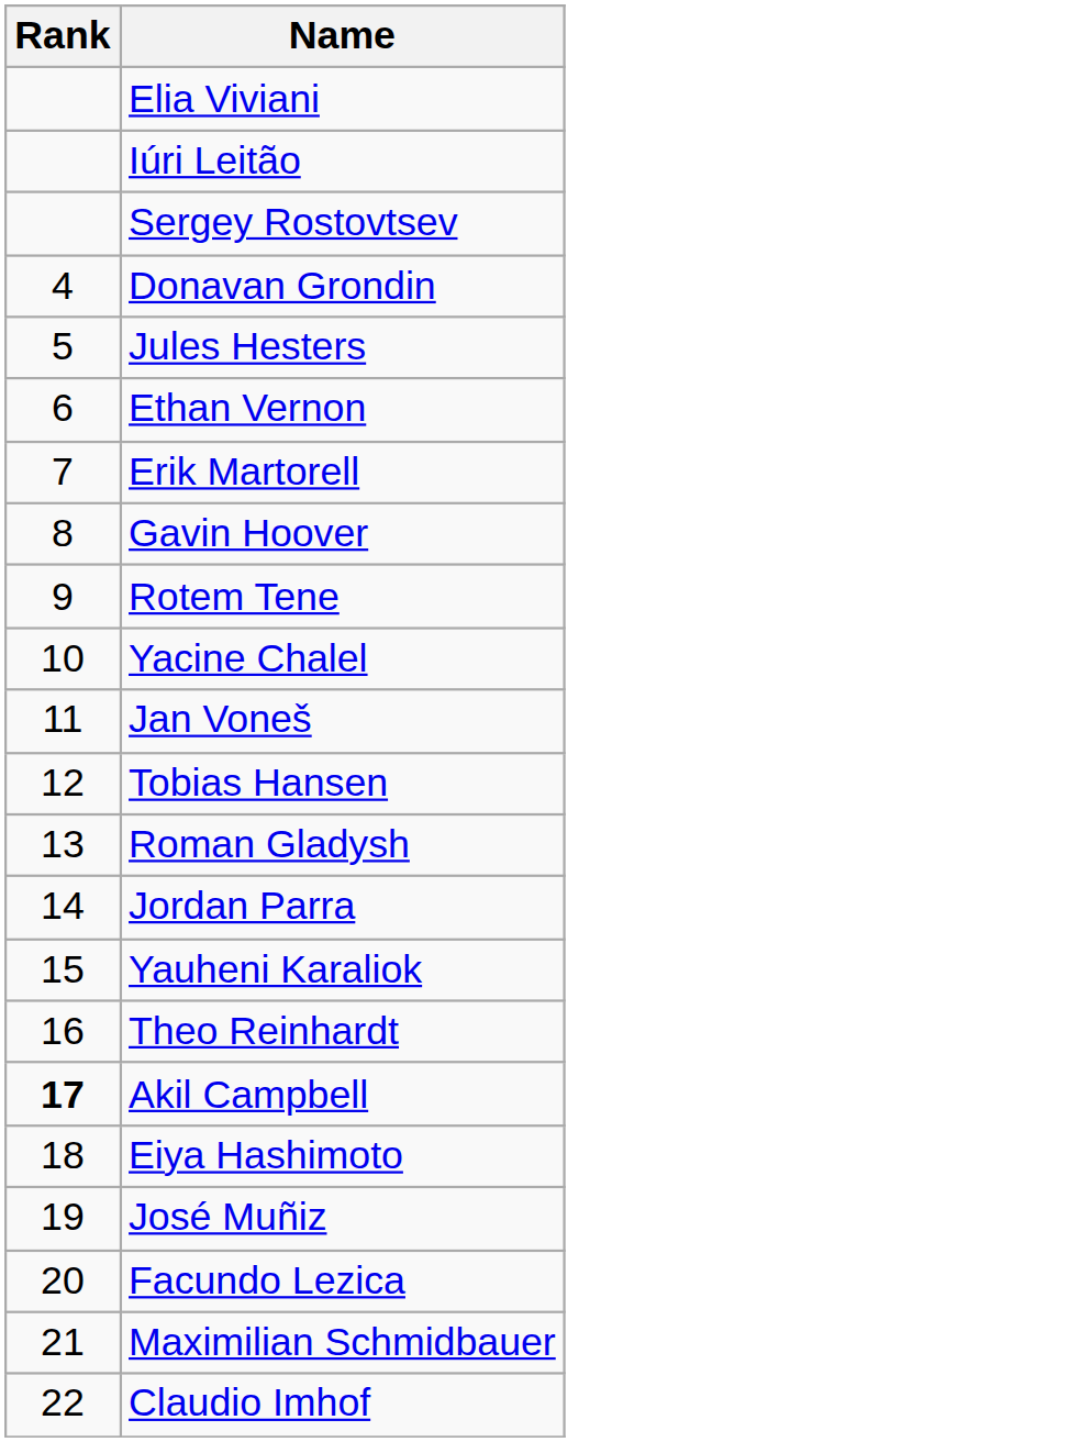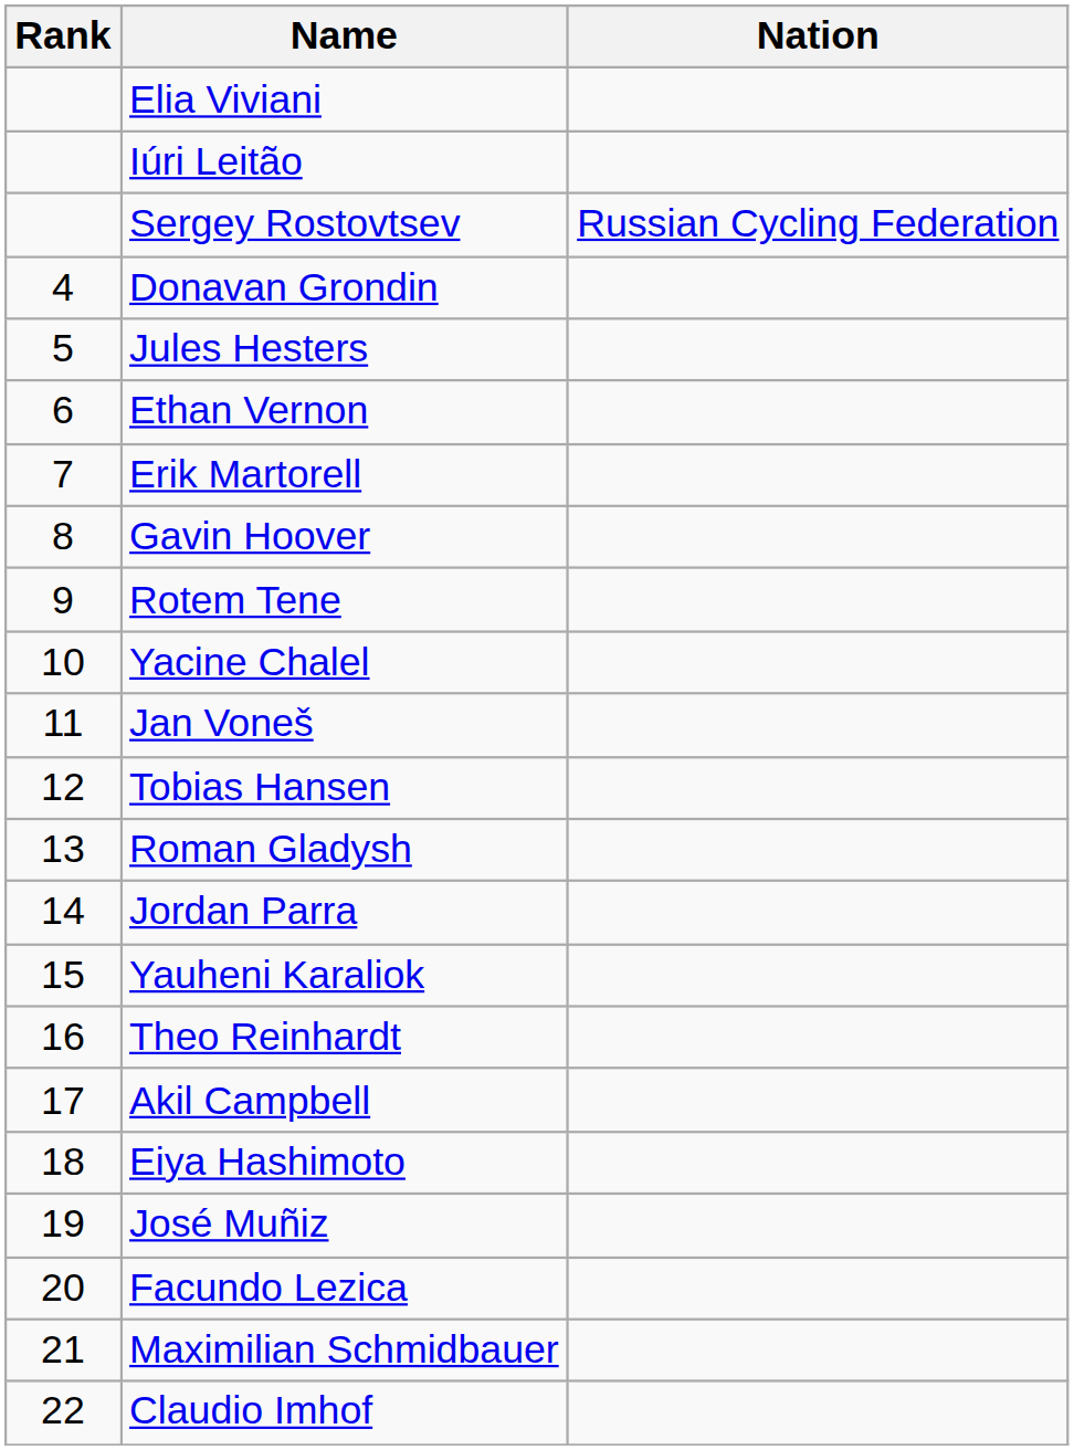+ column: Nation | Russian Cycling Federation
Akil Campbell | Rank: bold -> normal
